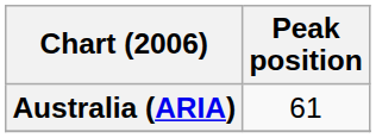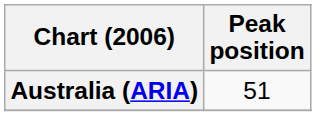Australia (ARIA) | Peak position: 61 -> 51
